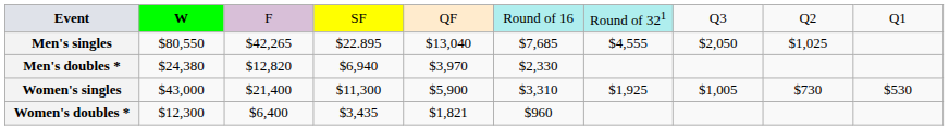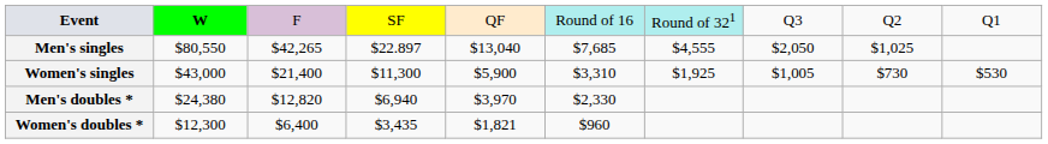Men's singles | column 4: $22.895 -> $22.897
rows swapped: Men's doubles * <-> Women's singles
